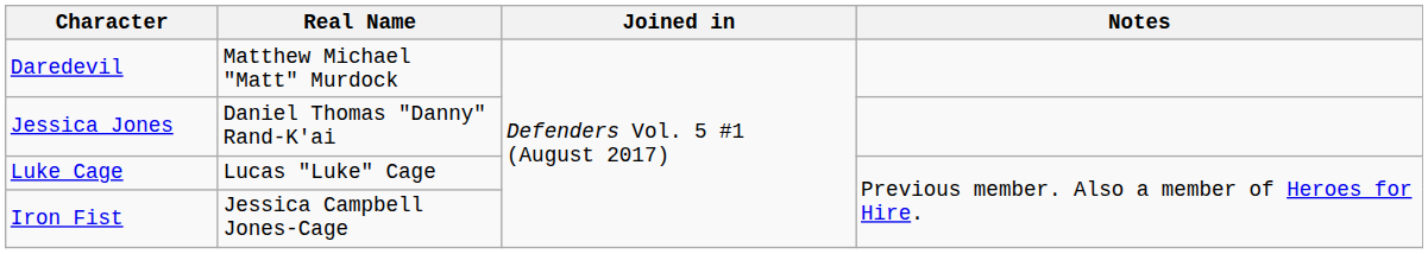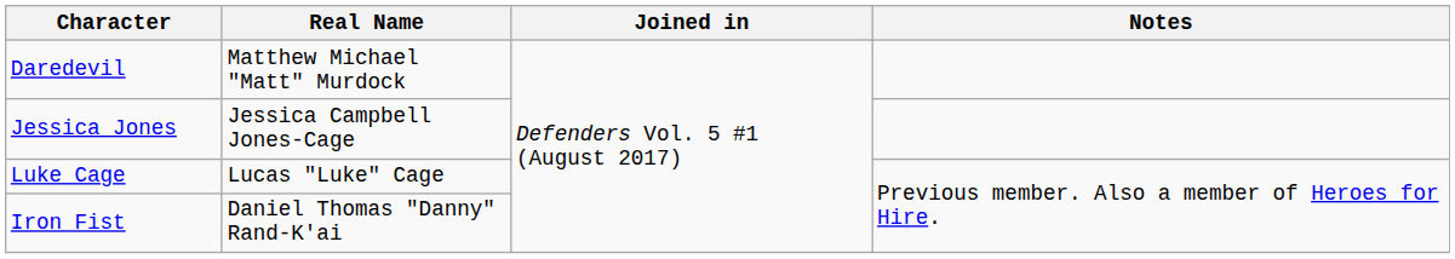Jessica Jones | Real Name: Daniel Thomas "Danny" Rand-K'ai -> Jessica Campbell Jones-Cage
Iron Fist | Real Name: Jessica Campbell Jones-Cage -> Daniel Thomas "Danny" Rand-K'ai
